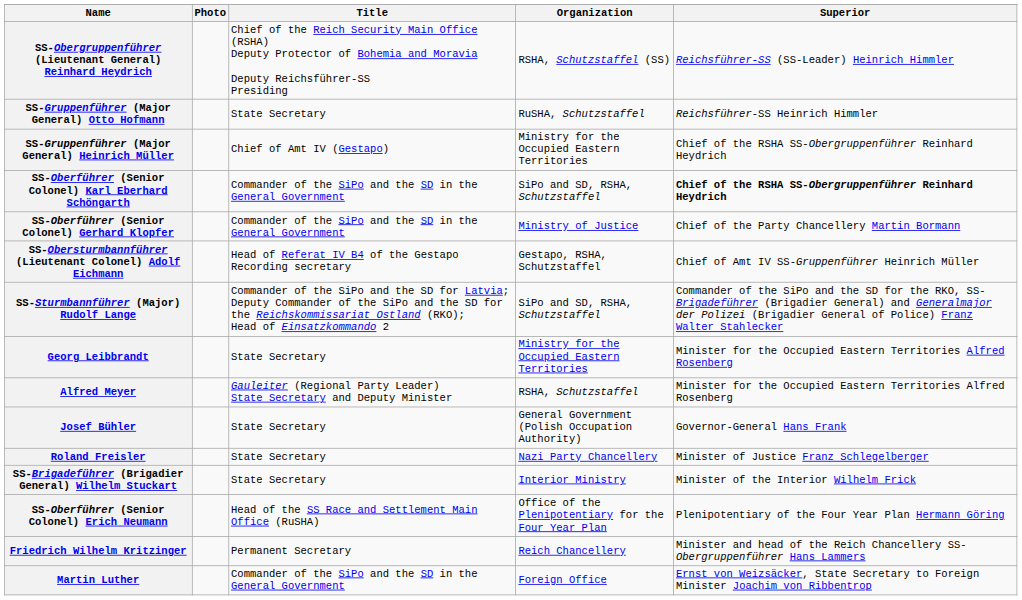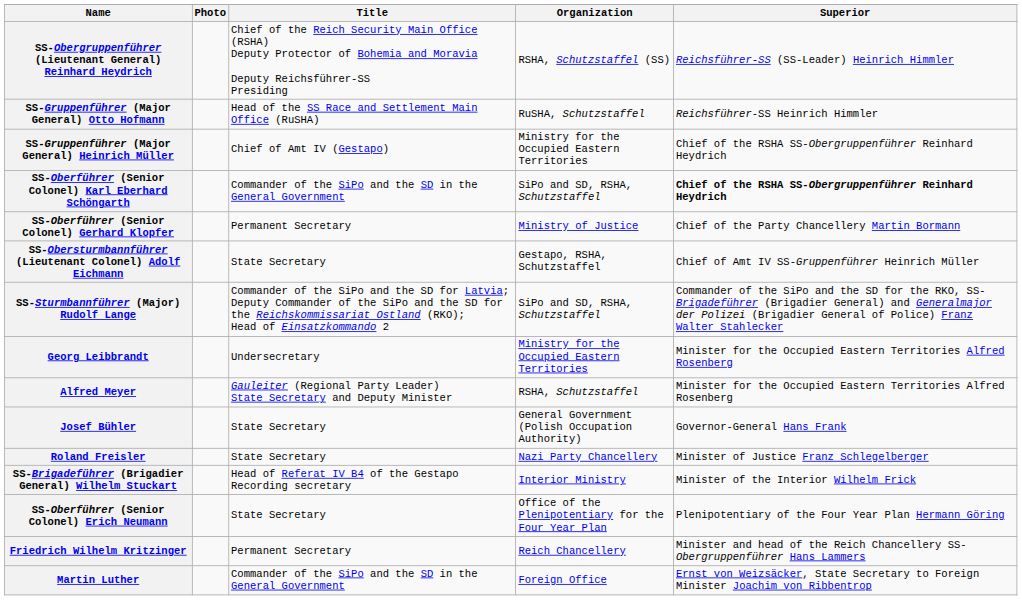SS-Gruppenführer (Major General) Otto Hofmann | Title: State Secretary -> Head of the SS Race and Settlement Main Office (RuSHA)
SS-Oberführer (Senior Colonel) Gerhard Klopfer | Title: Commander of the SiPo and the SD in the General Government -> Permanent Secretary
SS-Obersturmbannführer (Lieutenant Colonel) Adolf Eichmann | Title: Head of Referat IV B4 of the Gestapo Recording secretary -> State Secretary
Georg Leibbrandt | Title: State Secretary -> Undersecretary
SS-Brigadeführer (Brigadier General) Wilhelm Stuckart | Title: State Secretary -> Head of Referat IV B4 of the Gestapo Recording secretary
SS-Oberführer (Senior Colonel) Erich Neumann | Title: Head of the SS Race and Settlement Main Office (RuSHA) -> State Secretary
